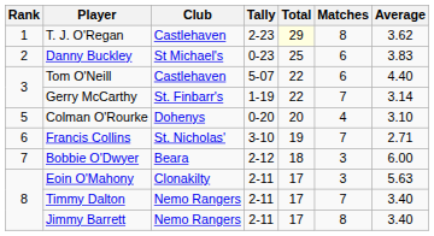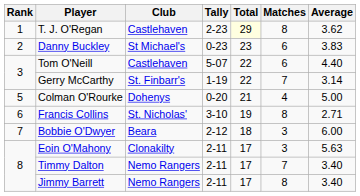Danny Buckley | Total: 25 -> 23
Colman O'Rourke | Total: 20 -> 21
Colman O'Rourke | Average: 3.10 -> 5.00
Francis Collins | Matches: 7 -> 8
